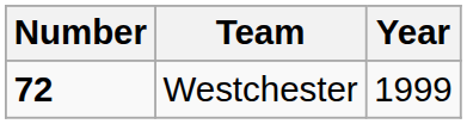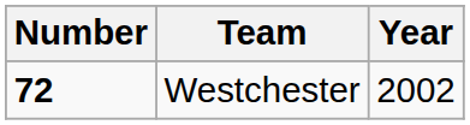Westchester | Year: 1999 -> 2002
